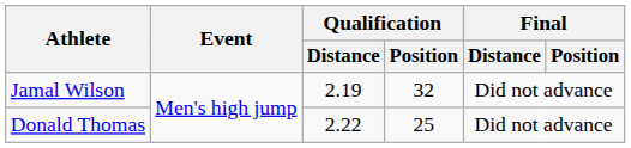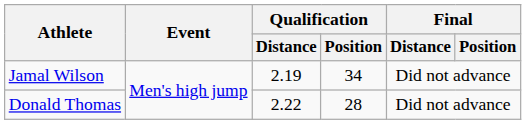Jamal Wilson | Qualification / Position: 32 -> 34
Donald Thomas | Qualification / Position: 25 -> 28
